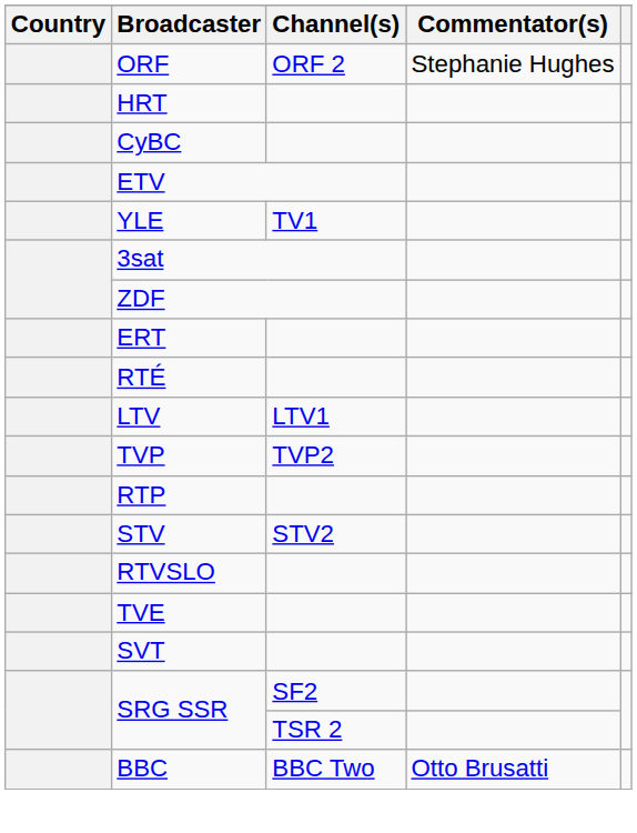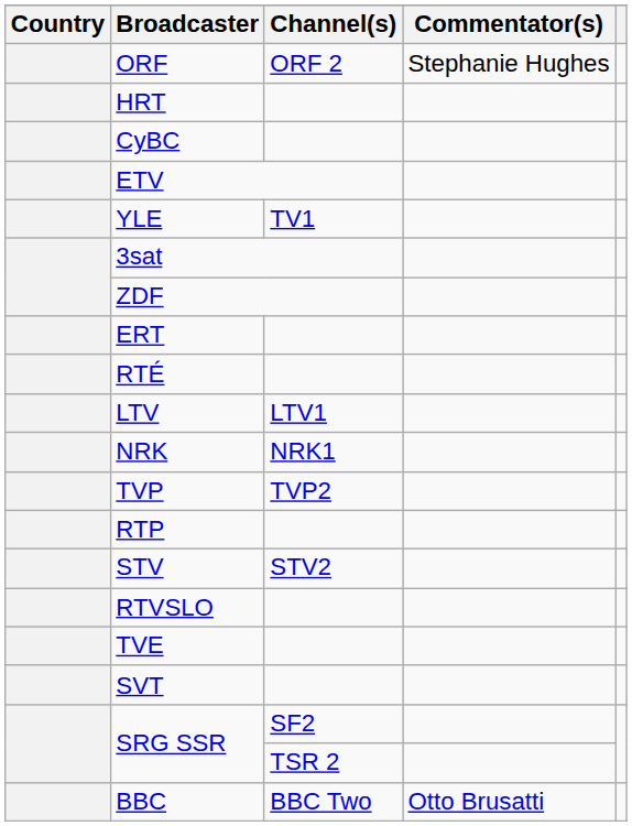+ row: NRK | NRK1
